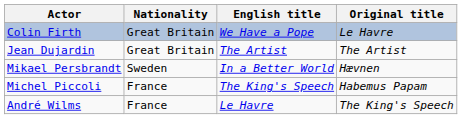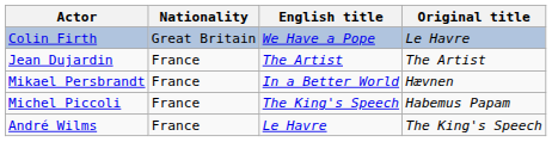Jean Dujardin | Nationality: Great Britain -> France
Mikael Persbrandt | Nationality: Sweden -> France
